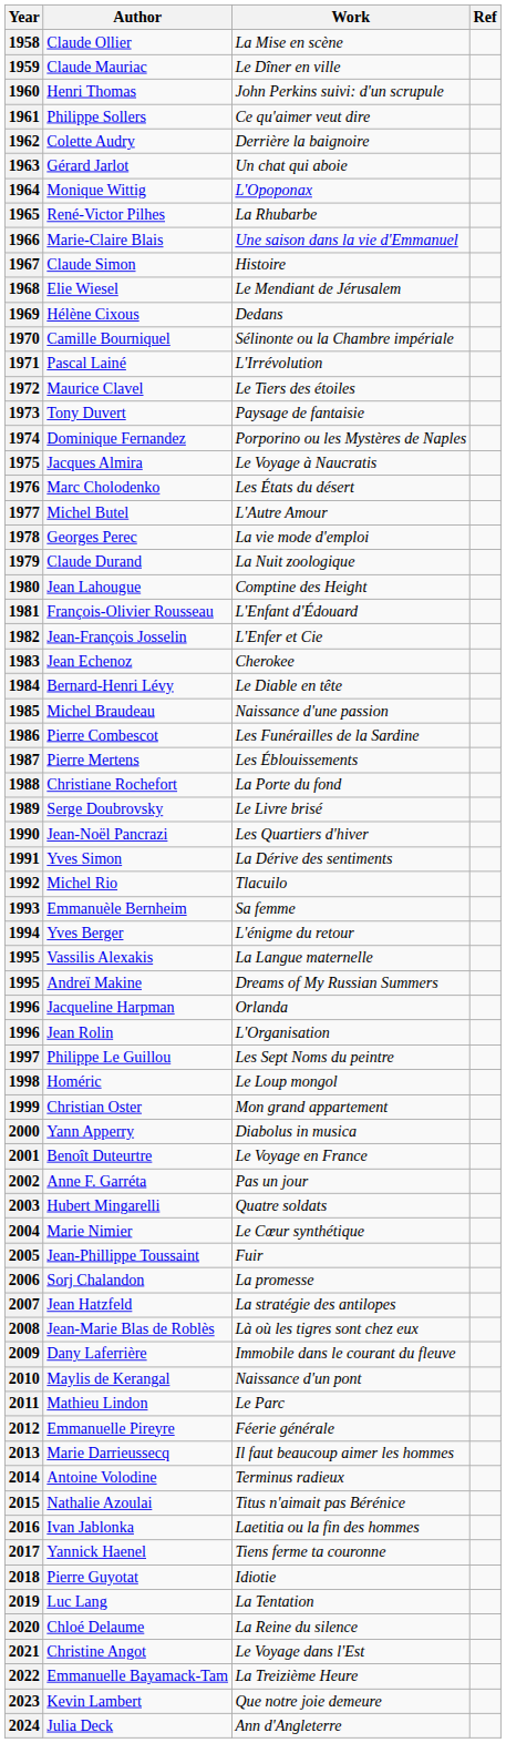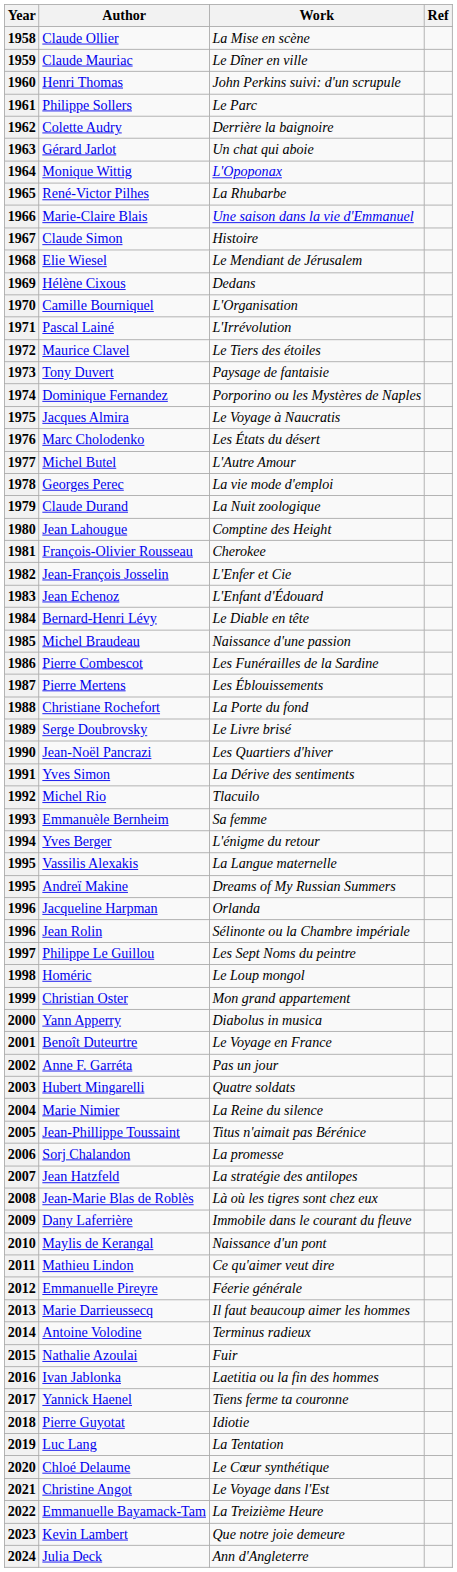1961 | Work: Ce qu'aimer veut dire -> Le Parc
1970 | Work: Sélinonte ou la Chambre impériale -> L'Organisation
1981 | Work: L'Enfant d'Édouard -> Cherokee
1983 | Work: Cherokee -> L'Enfant d'Édouard
1996 / Jean Rolin | Work: L'Organisation -> Sélinonte ou la Chambre impériale
2004 | Work: Le Cœur synthétique -> La Reine du silence
2005 | Work: Fuir -> Titus n'aimait pas Bérénice
2011 | Work: Le Parc -> Ce qu'aimer veut dire
2015 | Work: Titus n'aimait pas Bérénice -> Fuir
2020 | Work: La Reine du silence -> Le Cœur synthétique
